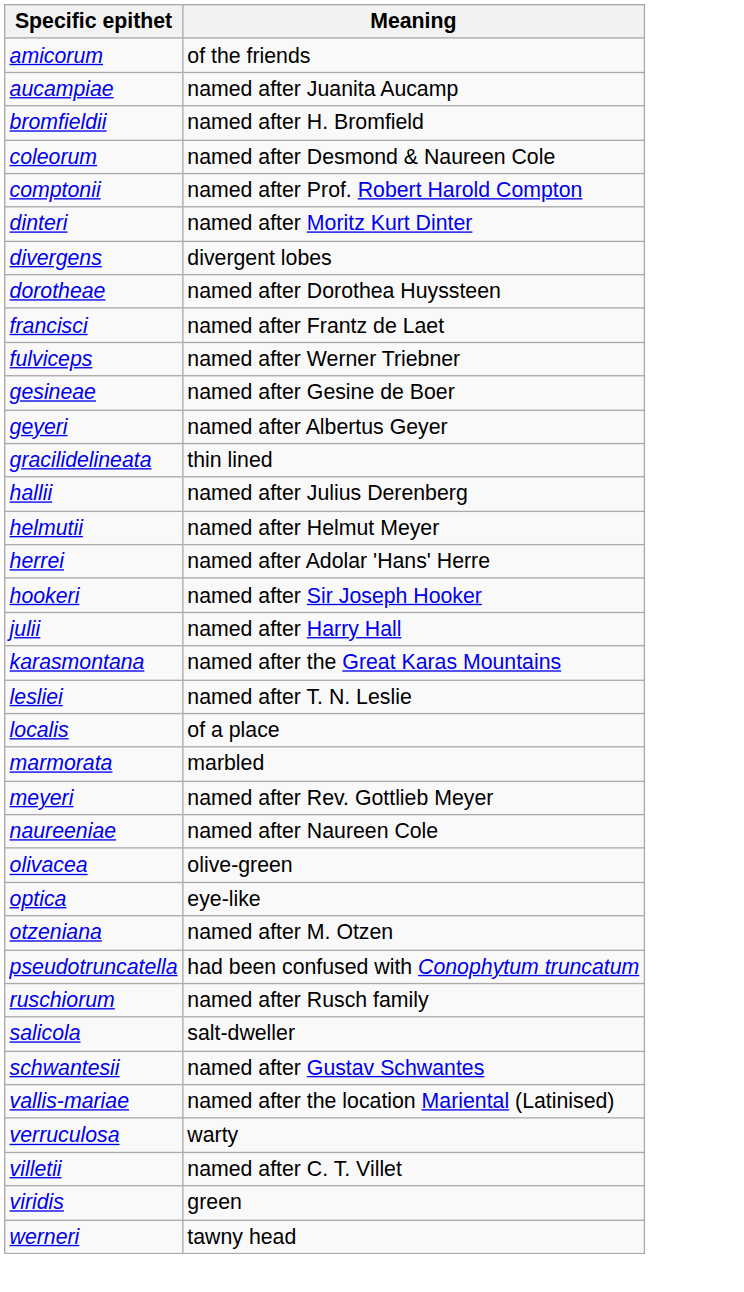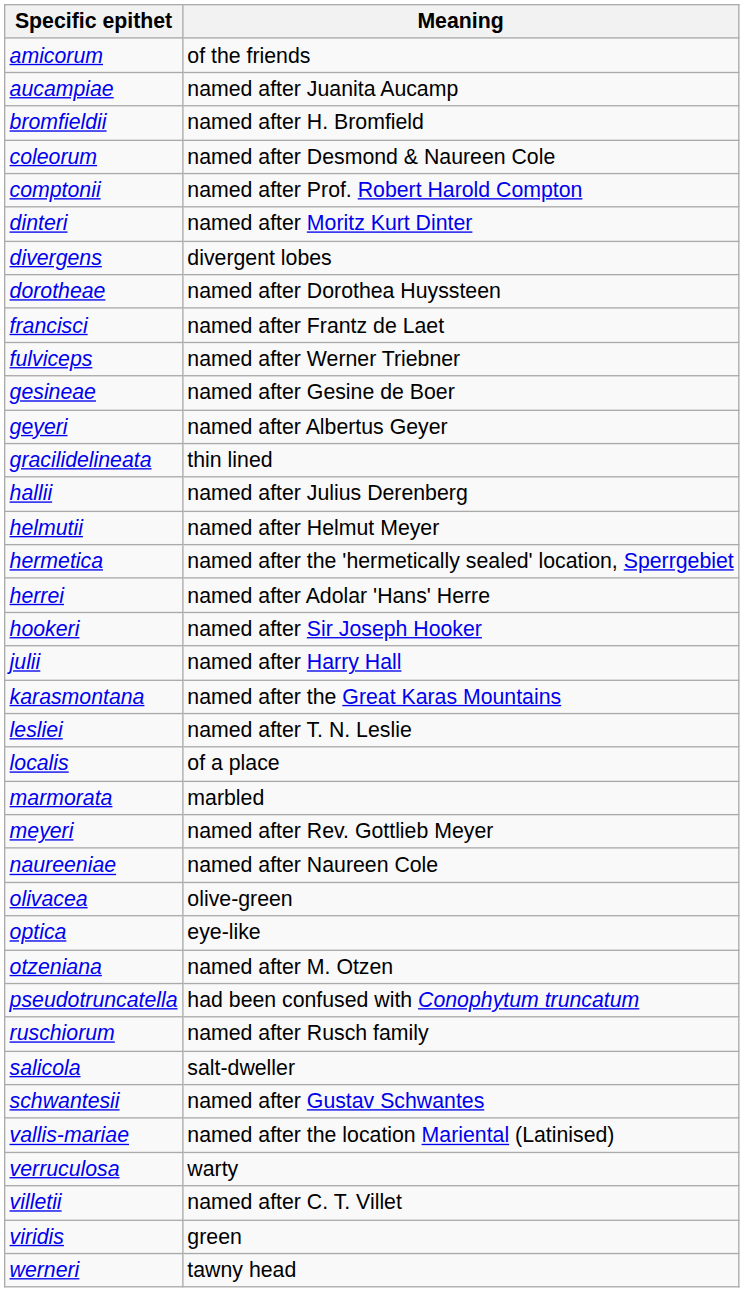+ row: hermetica | named after the 'hermetically sealed' location, Sperrgebiet
